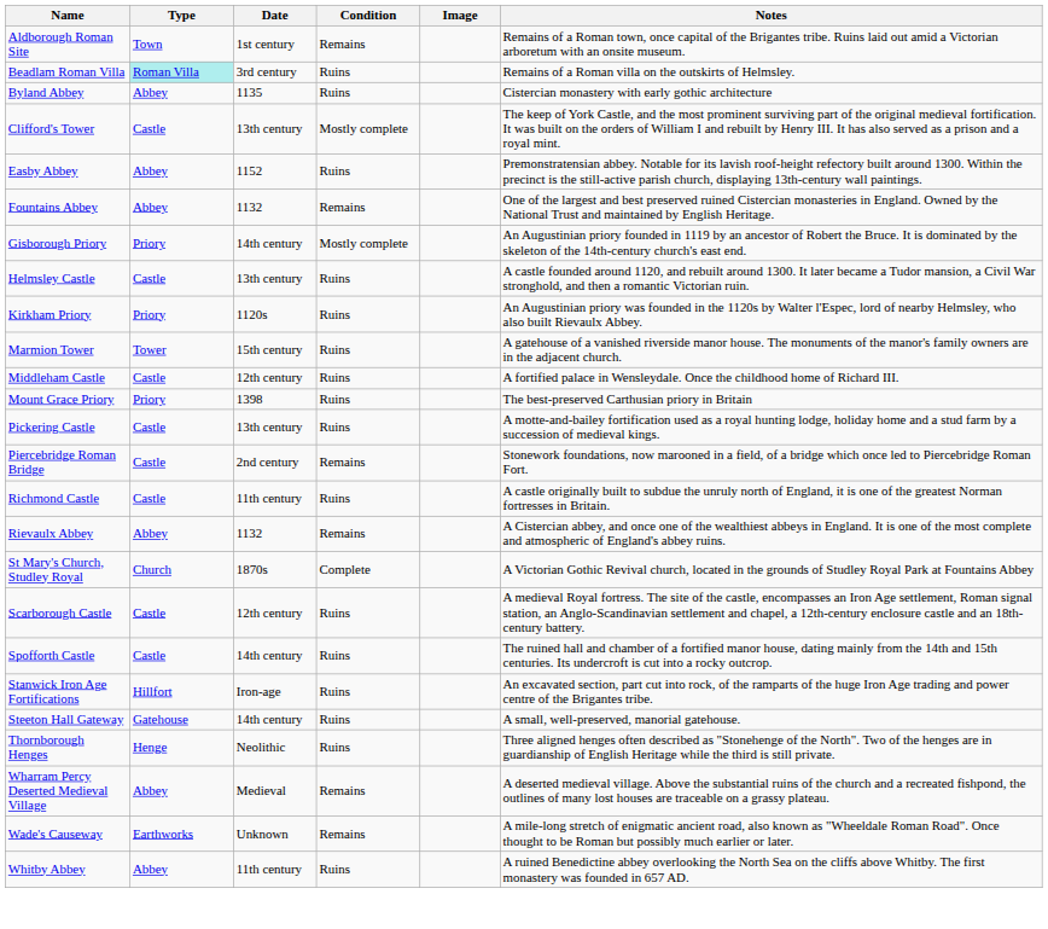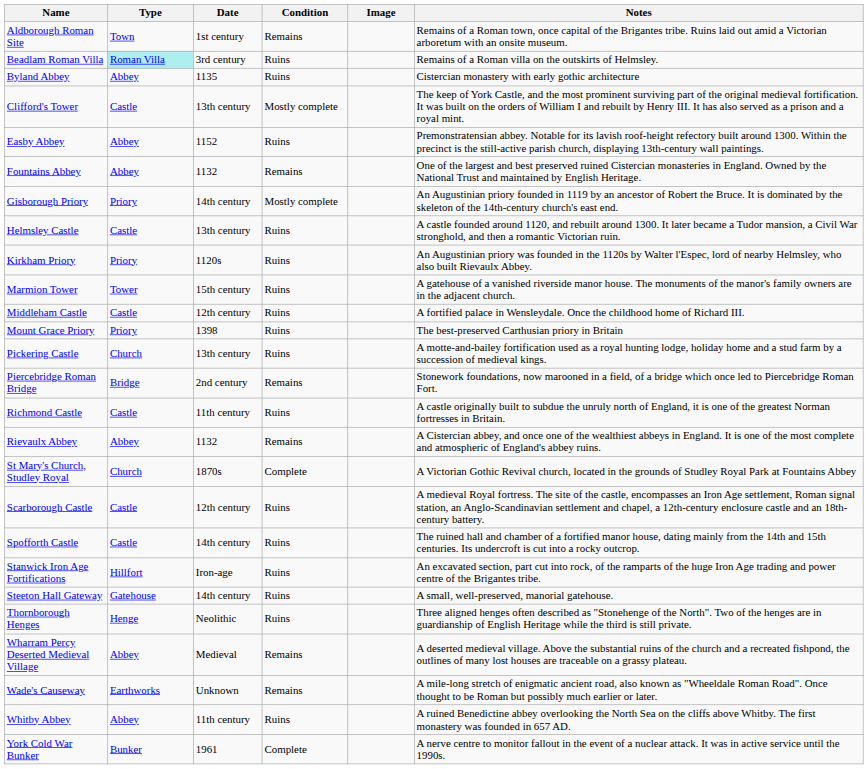Pickering Castle | Type: Castle -> Church
Piercebridge Roman Bridge | Type: Castle -> Bridge
+ row: York Cold War Bunker | Bunker | 1961 | Complete | A nerve centre to monitor fallout in the event of a nuclear attack. It was in active service until the 1990s.
